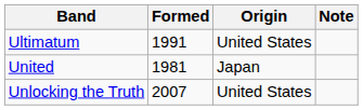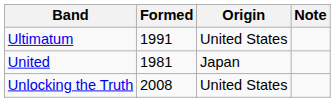Unlocking the Truth | Formed: 2007 -> 2008
